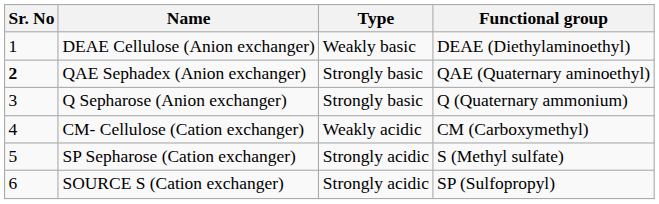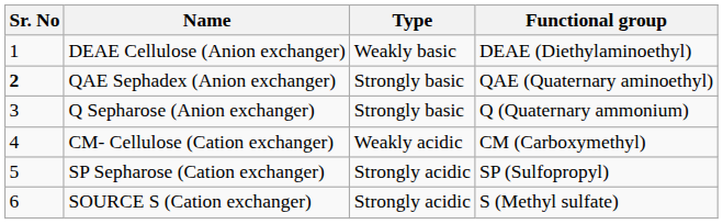SP Sepharose (Cation exchanger) | Functional group: S (Methyl sulfate) -> SP (Sulfopropyl)
SOURCE S (Cation exchanger) | Functional group: SP (Sulfopropyl) -> S (Methyl sulfate)
